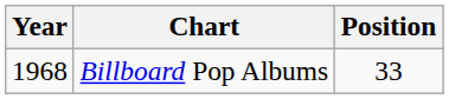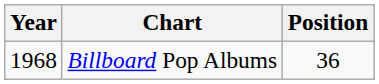Billboard Pop Albums | Position: 33 -> 36
